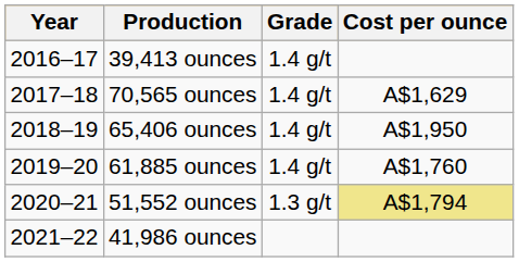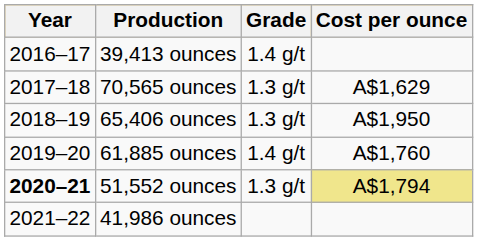70,565 ounces | Grade: 1.4 g/t -> 1.3 g/t
65,406 ounces | Grade: 1.4 g/t -> 1.3 g/t
51,552 ounces | Year: normal -> bold
